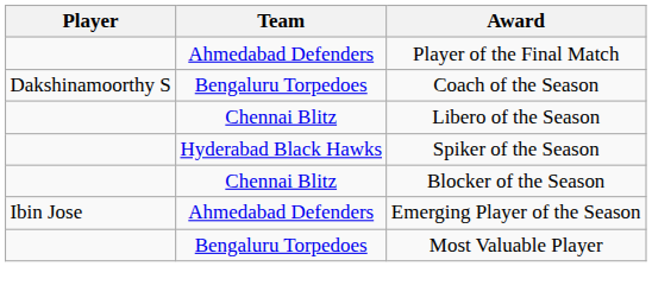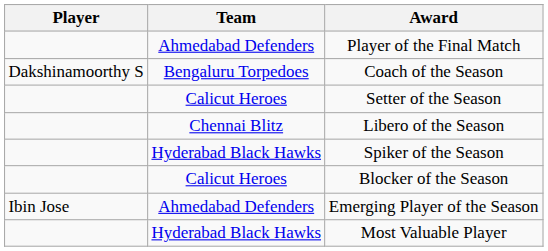+ row: Calicut Heroes | Setter of the Season
Blocker of the Season | Team: Chennai Blitz -> Calicut Heroes
Most Valuable Player | Team: Bengaluru Torpedoes -> Hyderabad Black Hawks
